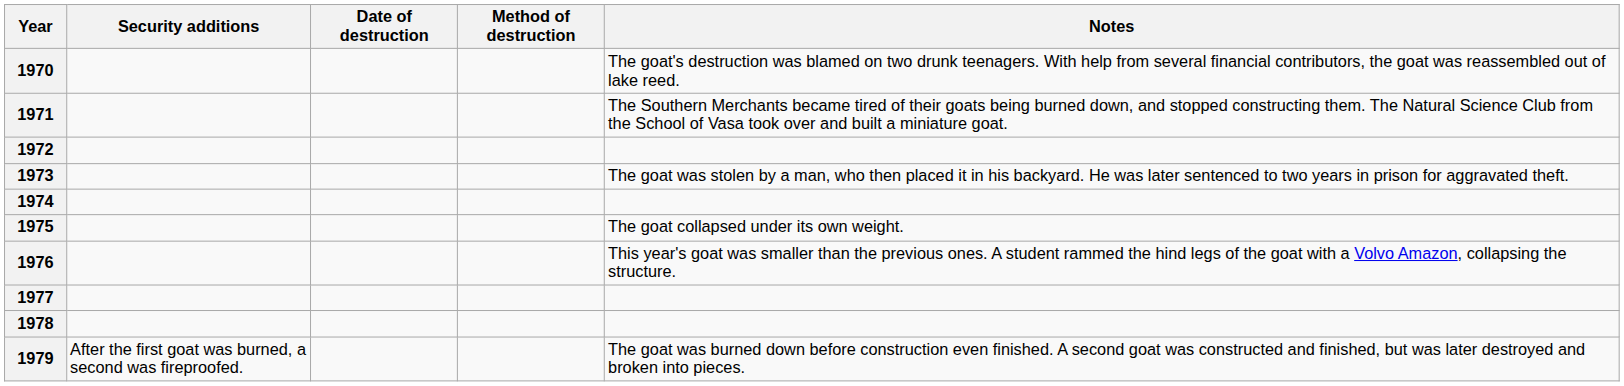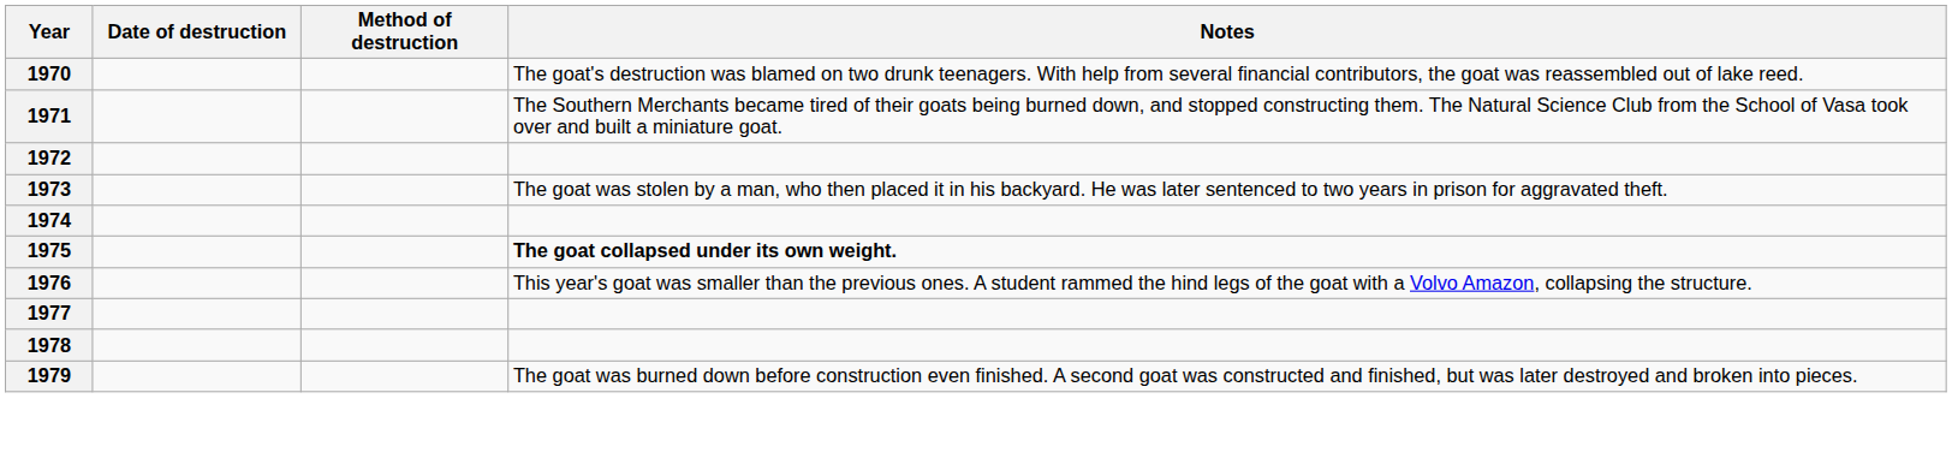- column: Security additions | After the first goat was burned, a second was fireproofed.
1975 | Notes: normal -> bold
